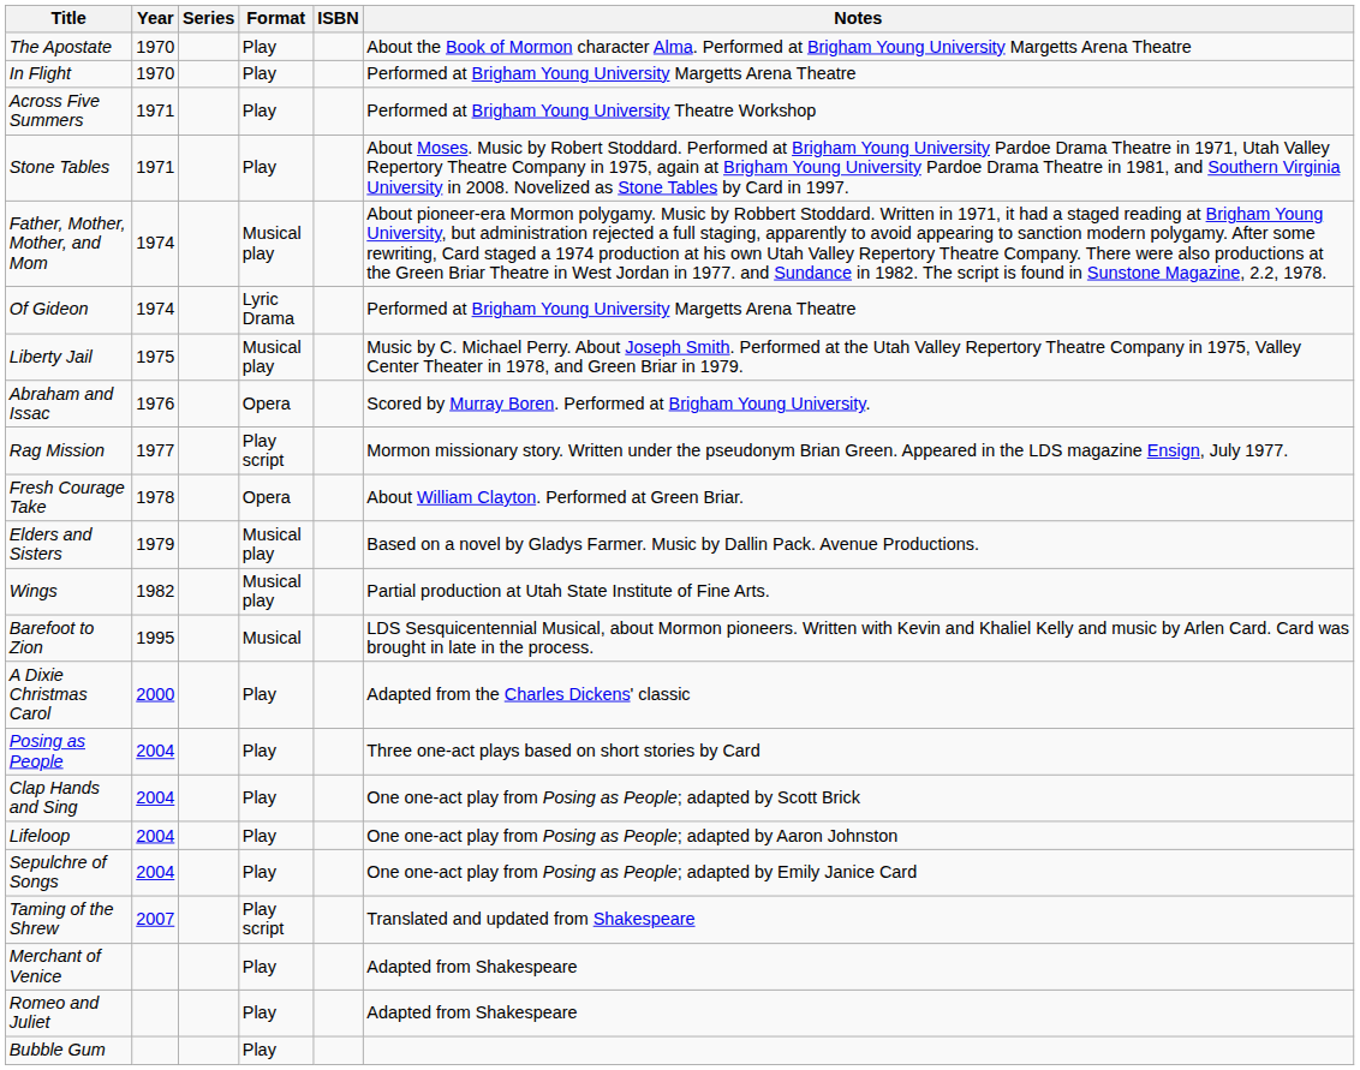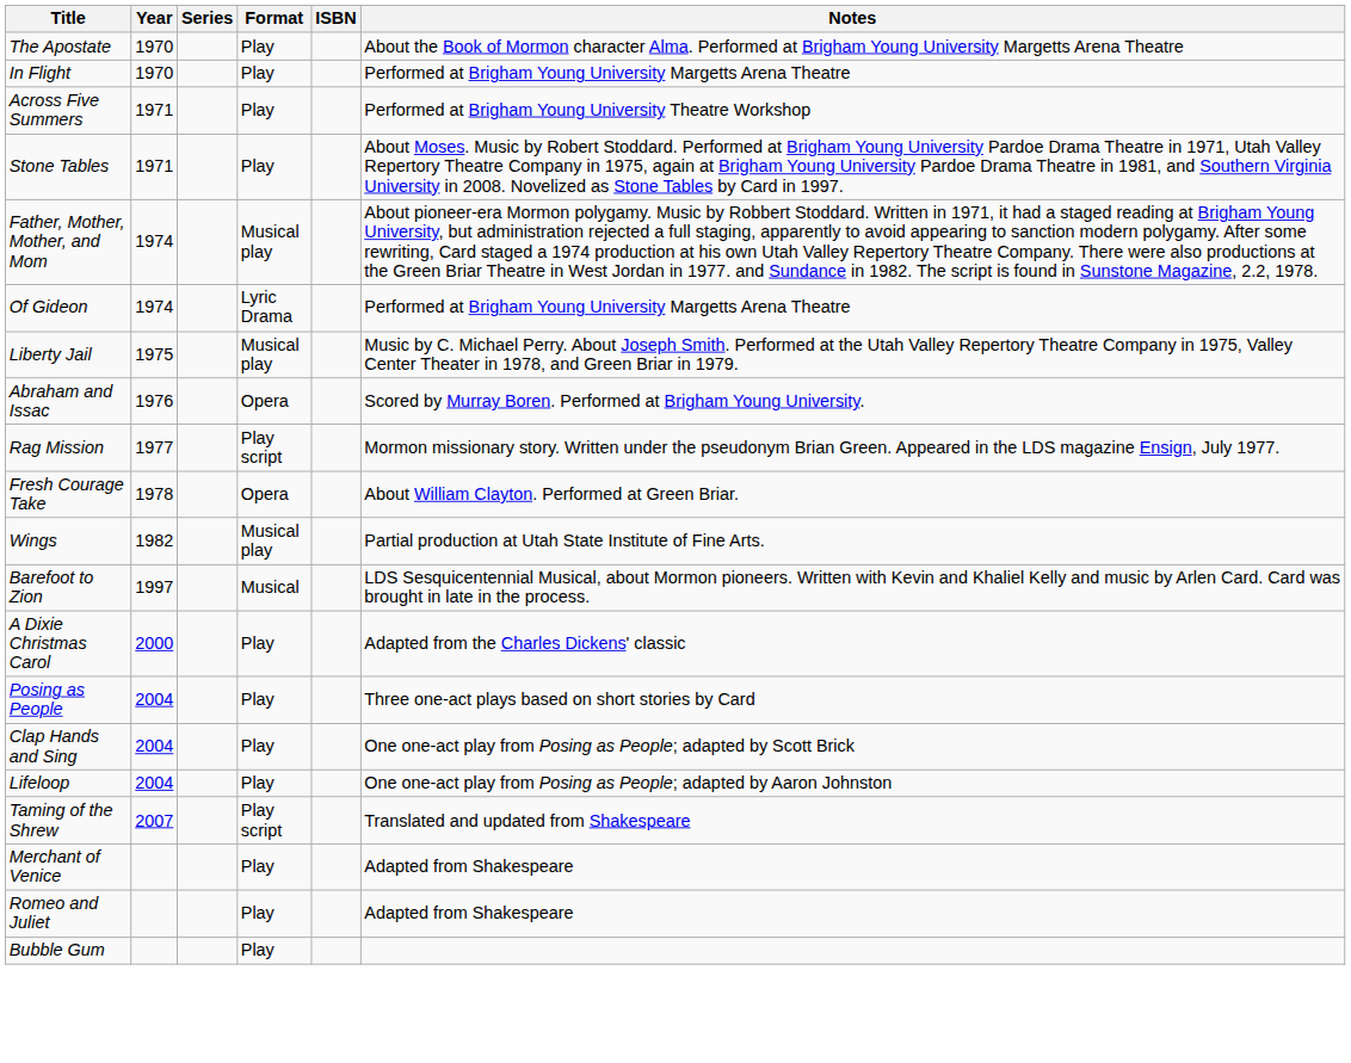- row: Elders and Sisters | 1979 | Musical play | Based on a novel by Gladys Farmer. Music by Dallin Pack. Avenue Productions.
Barefoot to Zion | Year: 1995 -> 1997
- row: Sepulchre of Songs | 2004 | Play | One one-act play from Posing as People; adapted by Emily Janice Card
